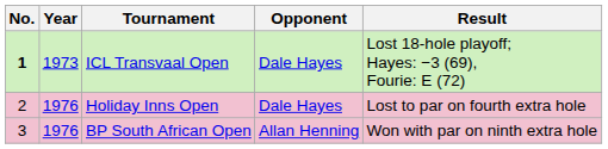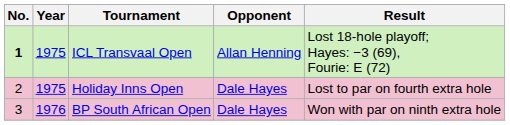ICL Transvaal Open | Year: 1973 -> 1975
ICL Transvaal Open | Opponent: Dale Hayes -> Allan Henning
Holiday Inns Open | Year: 1976 -> 1975
BP South African Open | Opponent: Allan Henning -> Dale Hayes
